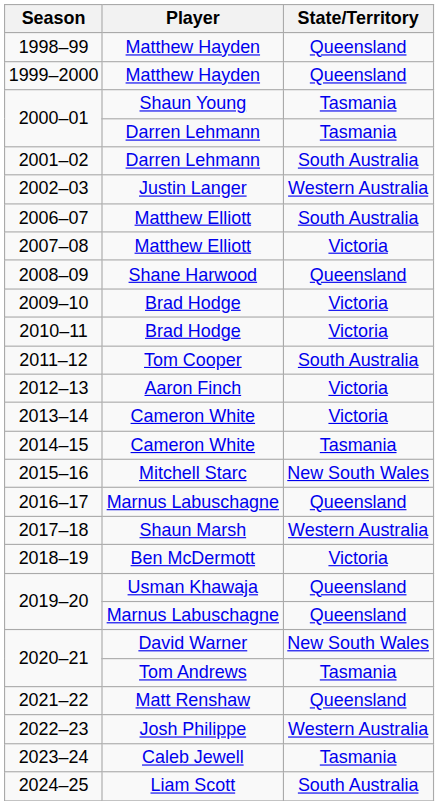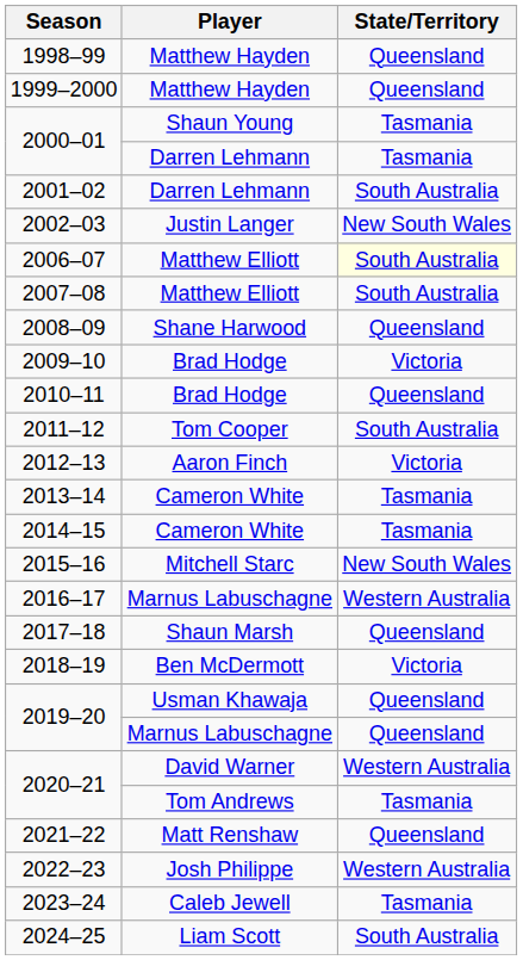2002–03 | State/Territory: Western Australia -> New South Wales
2006–07 | State/Territory: no background -> lightyellow background
2007–08 | State/Territory: Victoria -> South Australia
2010–11 | State/Territory: Victoria -> Queensland
2013–14 | State/Territory: Victoria -> Tasmania
2016–17 | State/Territory: Queensland -> Western Australia
2017–18 | State/Territory: Western Australia -> Queensland
2020–21 / David Warner | State/Territory: New South Wales -> Western Australia
